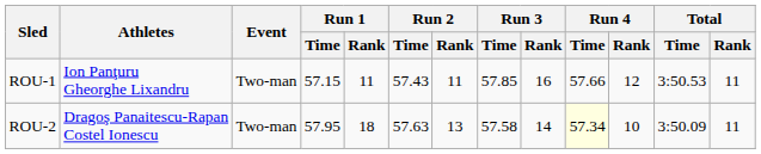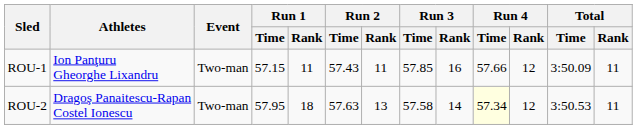ROU-1 | Total / Time: 3:50.53 -> 3:50.09
ROU-2 | Run 4 / Rank: 10 -> 12
ROU-2 | Total / Time: 3:50.09 -> 3:50.53
